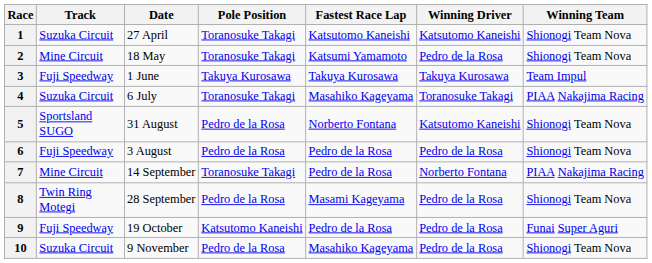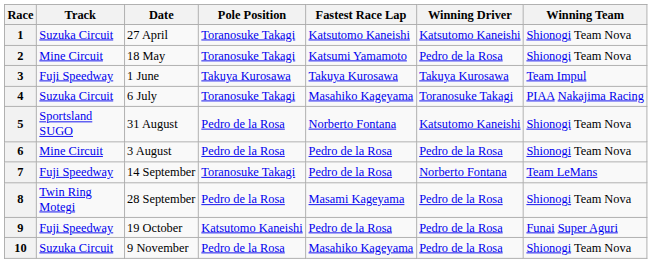6 | Track: Fuji Speedway -> Mine Circuit
7 | Track: Mine Circuit -> Fuji Speedway
7 | Winning Team: PIAA Nakajima Racing -> Team LeMans
